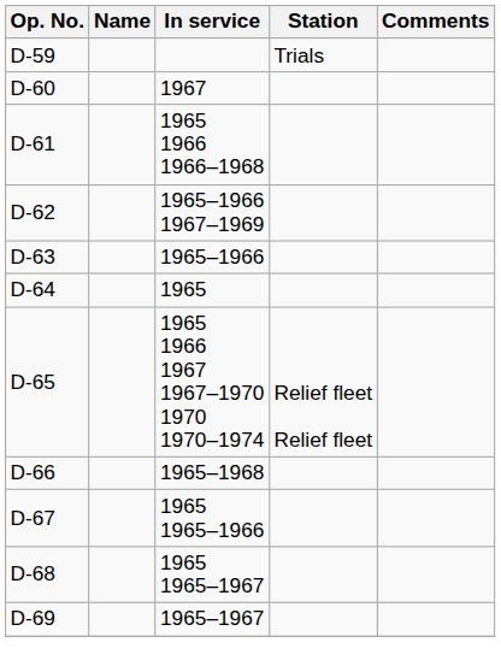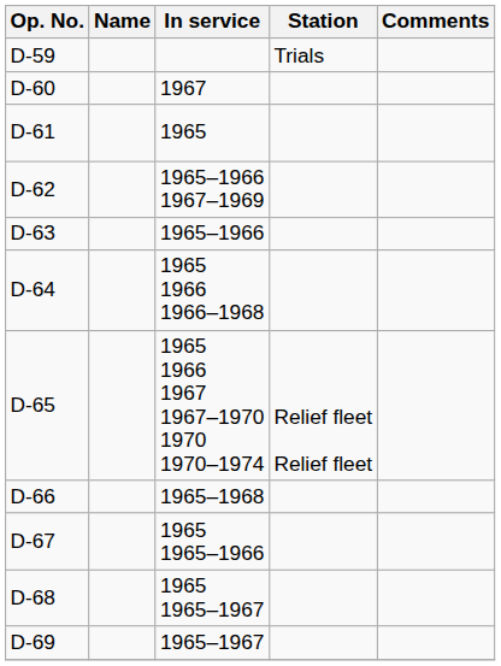D-61 | In service: 1965 1966 1966–1968 -> 1965
D-64 | In service: 1965 -> 1965 1966 1966–1968
